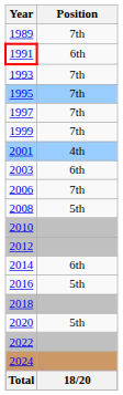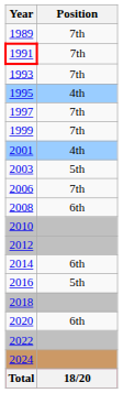1991 | Position: 6th -> 7th
1995 | Position: 7th -> 4th
2003 | Position: 6th -> 5th
2008 | Position: 5th -> 6th
2020 | Position: 5th -> 6th
